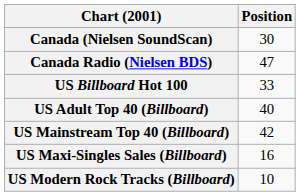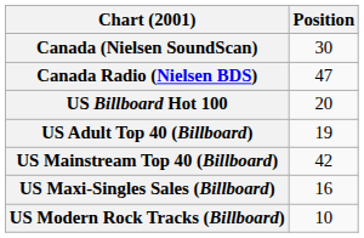US Billboard Hot 100 | Position: 33 -> 20
US Adult Top 40 (Billboard) | Position: 40 -> 19
